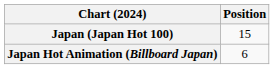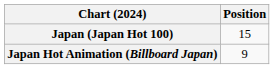Japan Hot Animation (Billboard Japan) | Position: 6 -> 9
